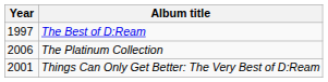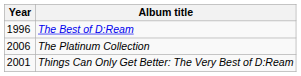The Best of D:Ream | Year: 1997 -> 1996
